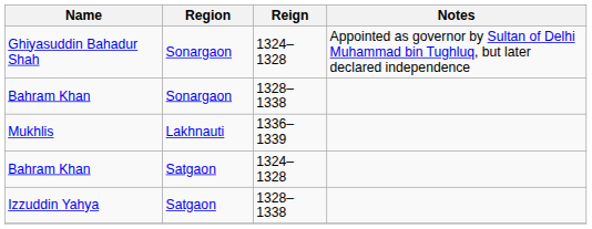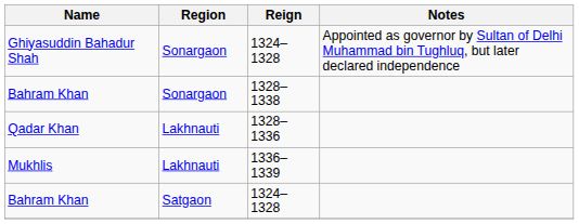+ row: Qadar Khan | Lakhnauti | 1328–1336
- row: Izzuddin Yahya | Satgaon | 1328–1338
